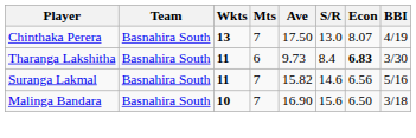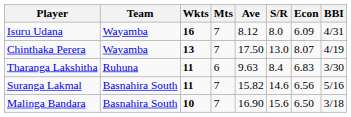+ row: Isuru Udana | Wayamba | 16 | 7 | 8.12 | 8.0 | 6.09 | 4/31
Chinthaka Perera | Team: Basnahira South -> Wayamba
Tharanga Lakshitha | Team: Basnahira South -> Ruhuna
Tharanga Lakshitha | Ave: 9.73 -> 9.63
Tharanga Lakshitha | Econ: bold -> normal
